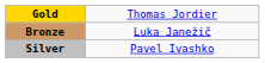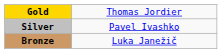rows swapped: Silver <-> Bronze
